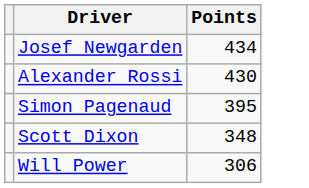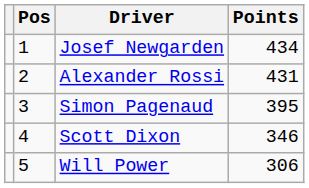+ column: Pos | 1 | 2 | 3 | 4 | 5
Alexander Rossi | Points: 430 -> 431
Scott Dixon | Points: 348 -> 346
